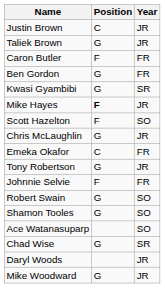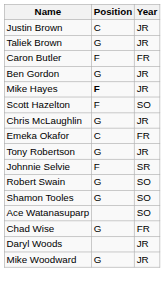Ben Gordon | Year: FR -> JR
- row: Kwasi Gyambibi | G | SR
Johnnie Selvie | Year: FR -> SR
Chad Wise | Year: SR -> FR
